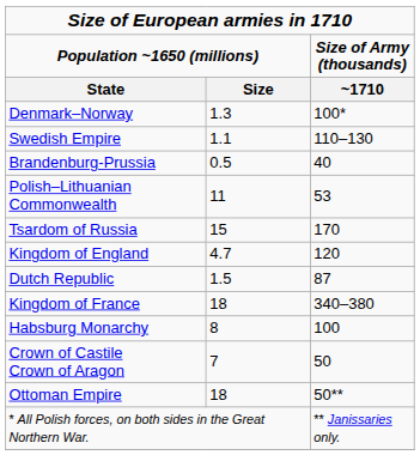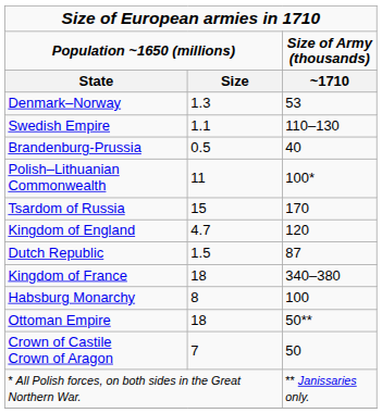Denmark–Norway | column 3: 100* -> 53
Polish–Lithuanian Commonwealth | column 3: 53 -> 100*
rows swapped: Crown of Castile Crown of Aragon <-> Ottoman Empire
